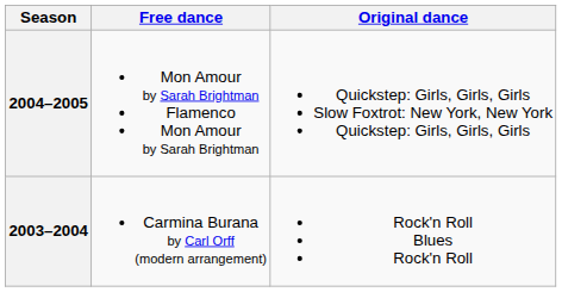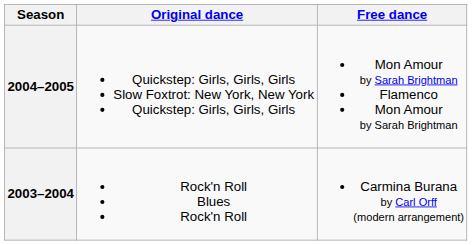columns swapped: Original dance <-> Free dance
